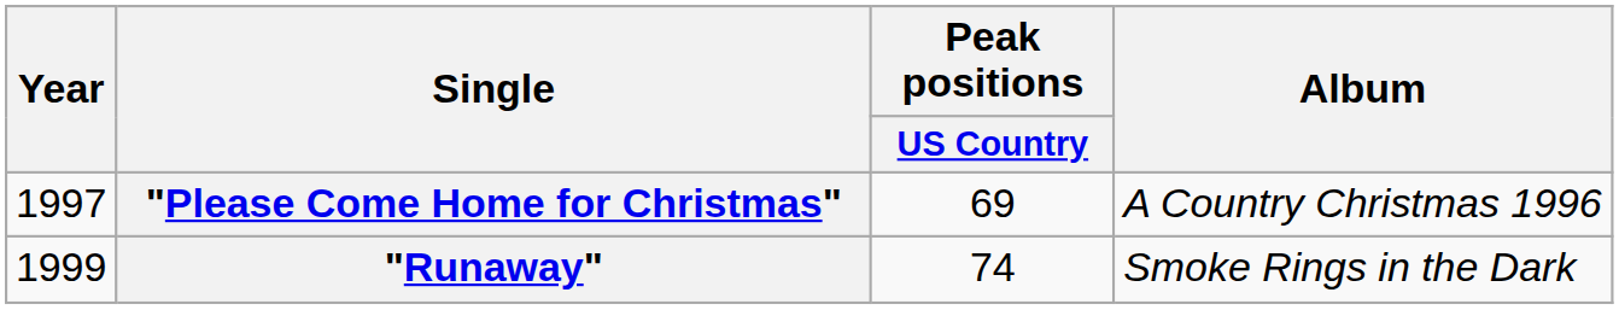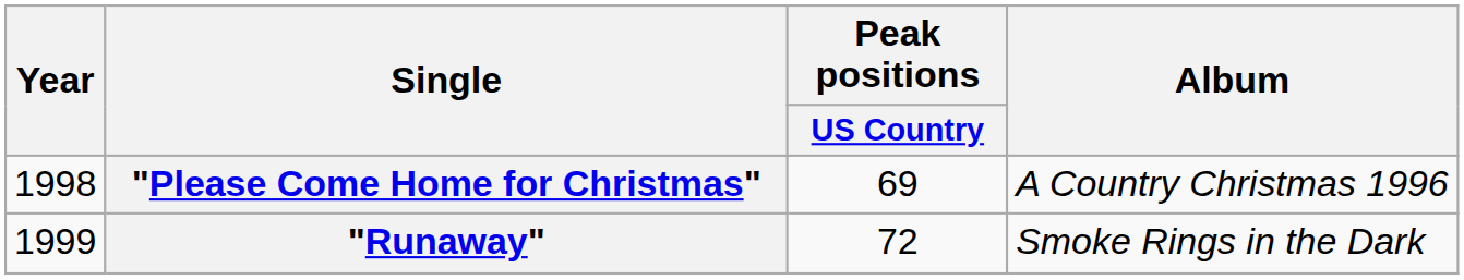"Please Come Home for Christmas" | Year: 1997 -> 1998
"Runaway" | Peak positions / US Country: 74 -> 72
